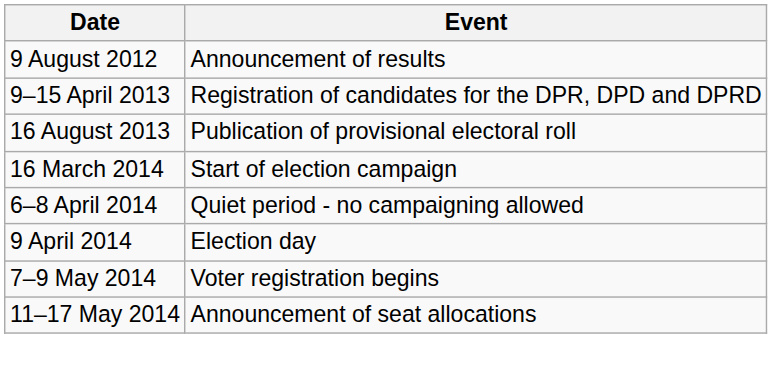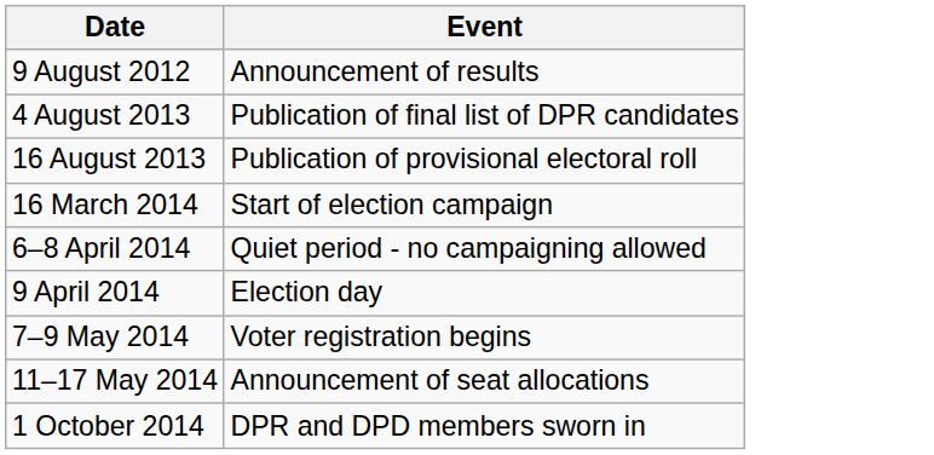- row: 9–15 April 2013 | Registration of candidates for the DPR, DPD and DPRD
+ row: 4 August 2013 | Publication of final list of DPR candidates
+ row: 1 October 2014 | DPR and DPD members sworn in
